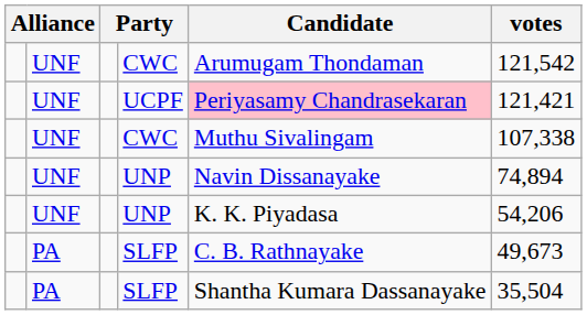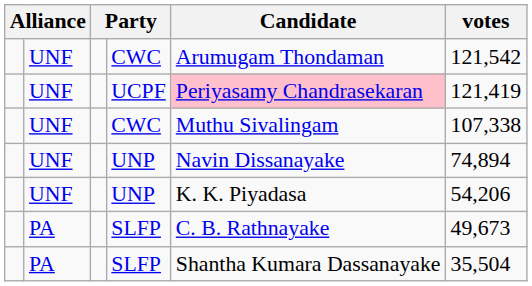UCPF | votes: 121,421 -> 121,419
